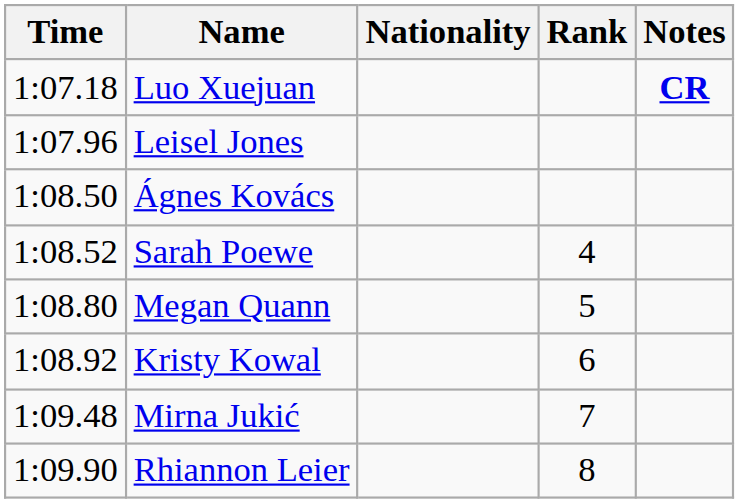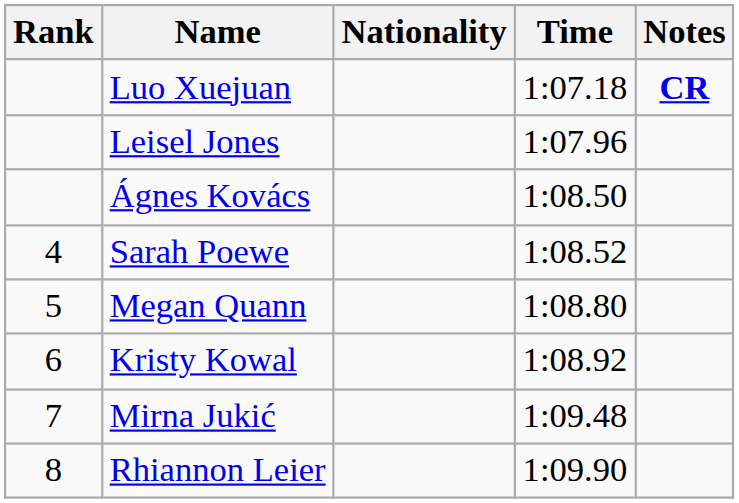columns swapped: Rank <-> Time
